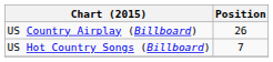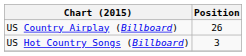US Hot Country Songs (Billboard) | Position: 7 -> 3
